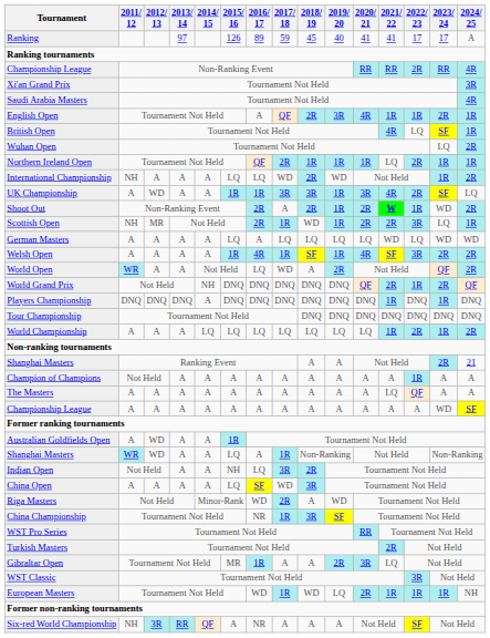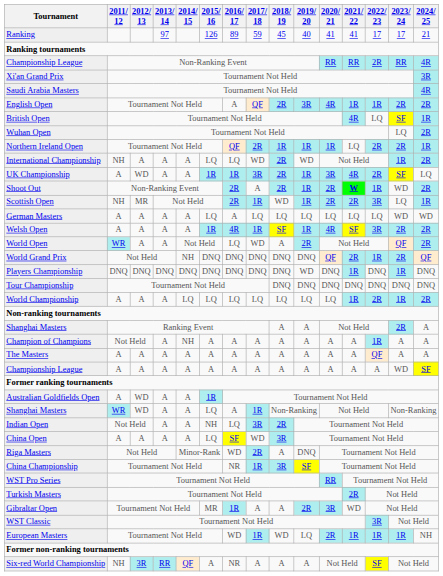Ranking | 2024/ 25: A -> 21
English Open | 2024/ 25: 1R -> 2R
Northern Ireland Open | 2023/ 24: 1R -> 2R
UK Championship | 2018/ 19: 3R -> 2R
German Masters | 2021/ 22: WD -> LQ
Players Championship | 2014/ 15: A -> DNQ
Players Championship | 2019/ 20: DNQ -> WD
Shanghai Masters / Ranking Event | 2024/ 25: 21 -> A
Champion of Champions | 2014/ 15: A -> NH
The Masters | 2021/ 22: LQ -> A
Riga Masters | 2019/ 20: WD -> DNQ
Gibraltar Open | 2021/ 22: LQ -> WD
